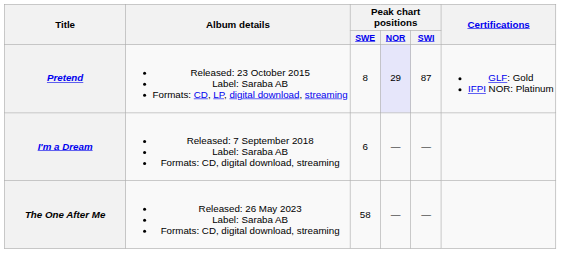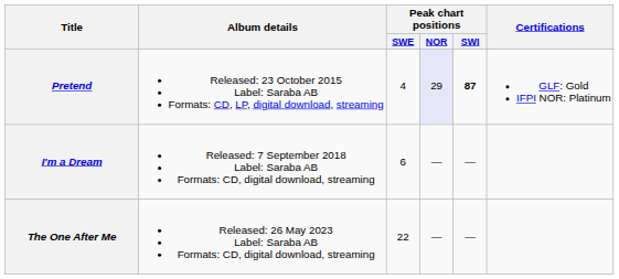Pretend | Peak chart positions / SWE: 8 -> 4
Pretend | Peak chart positions / SWI: normal -> bold
The One After Me | Peak chart positions / SWE: 58 -> 22
